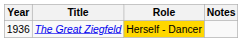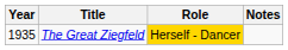The Great Ziegfeld | Year: 1936 -> 1935
